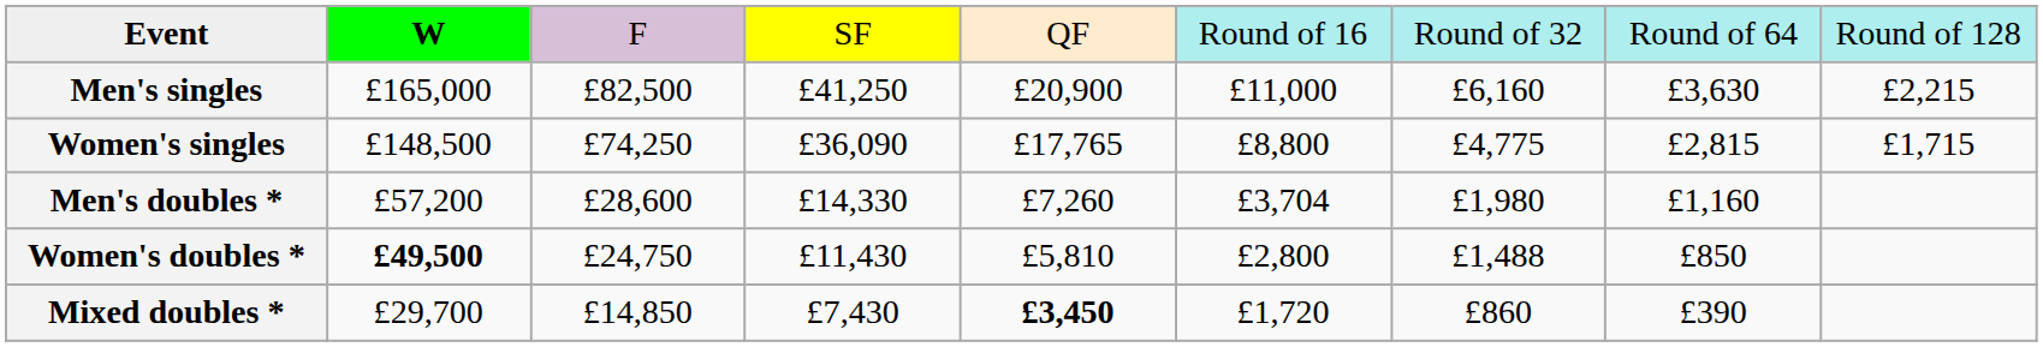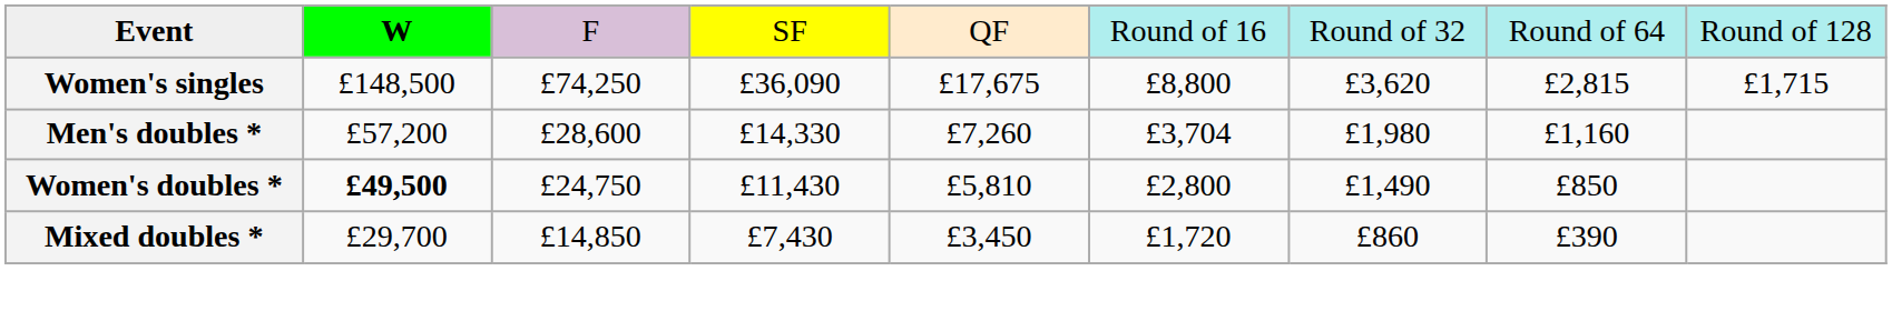- row: Men's singles | £165,000 | £82,500 | £41,250 | £20,900 | £11,000 | £6,160 | £3,630 | £2,215
Women's singles | column 5: £17,765 -> £17,675
Women's singles | column 7: £4,775 -> £3,620
Women's doubles * | column 7: £1,488 -> £1,490
Mixed doubles * | column 5: bold -> normal
